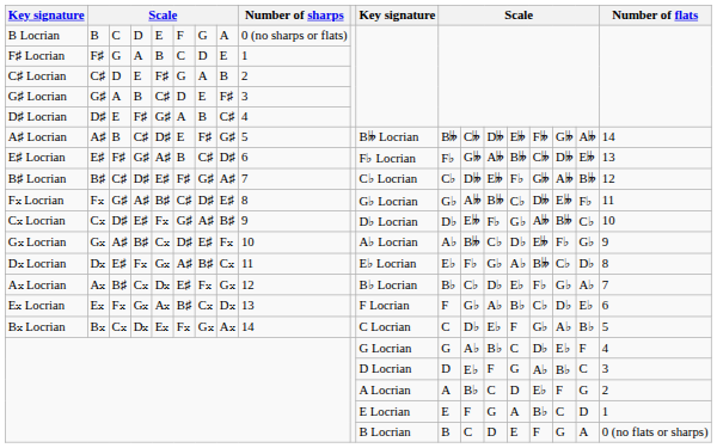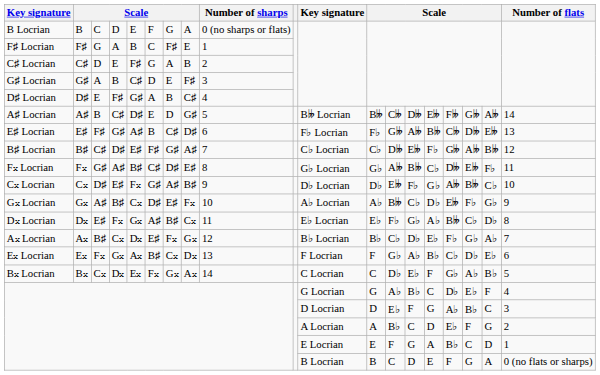F♯ Locrian | column 7: D -> F♯
A♯ Locrian | column 7: F♯ -> D
